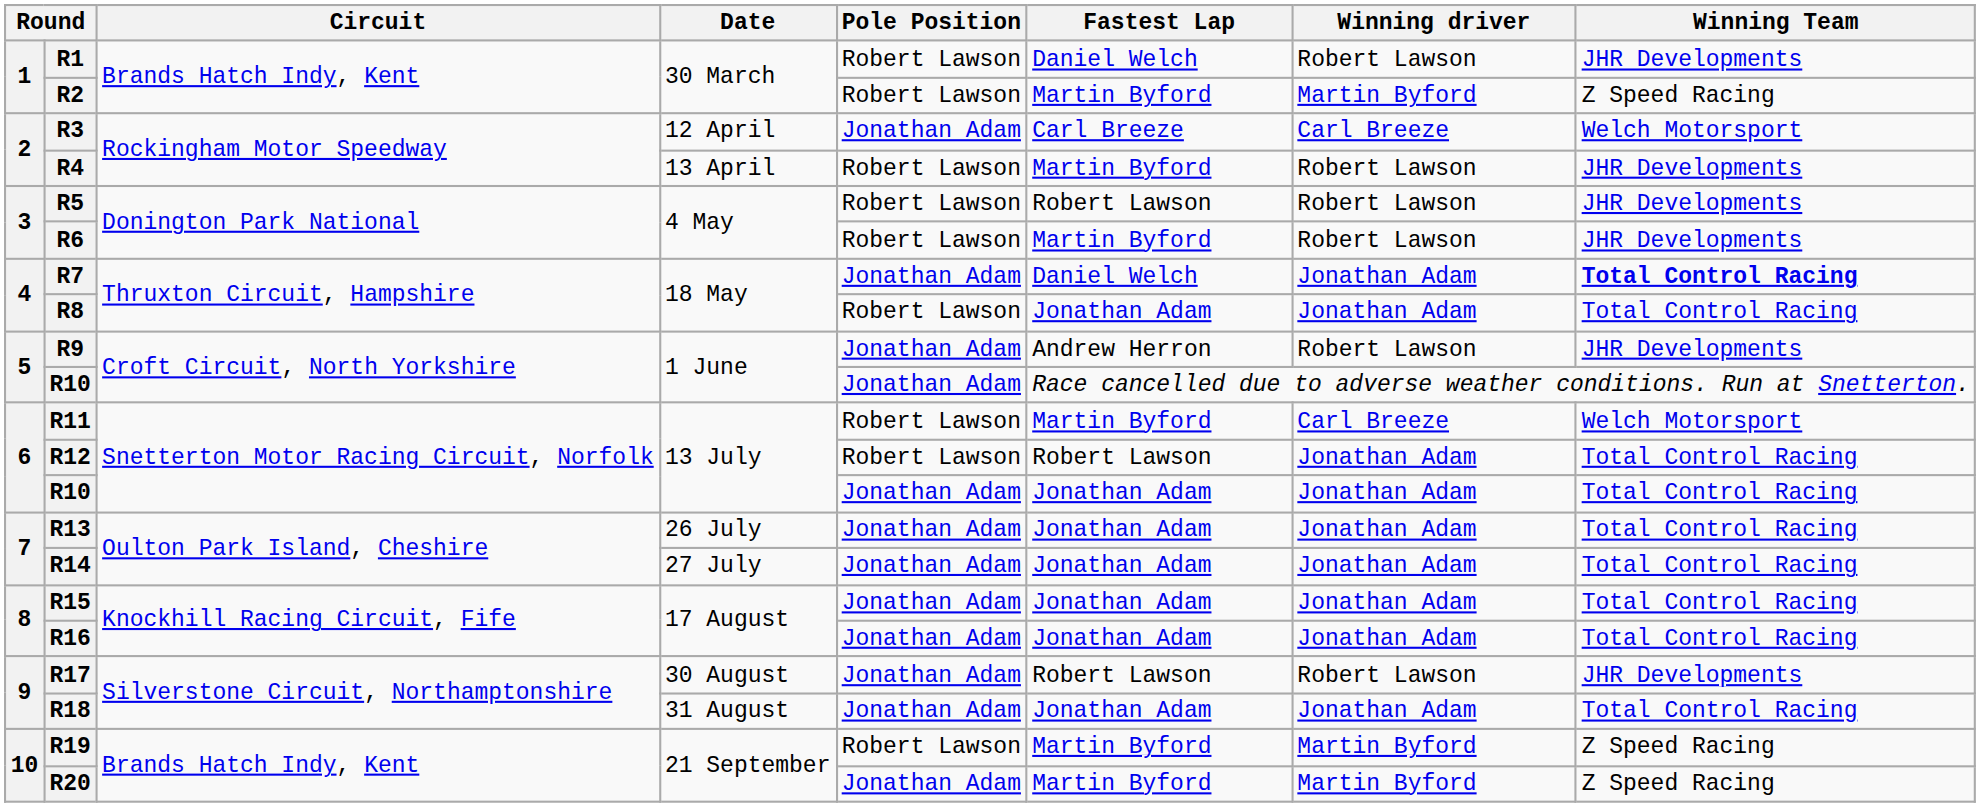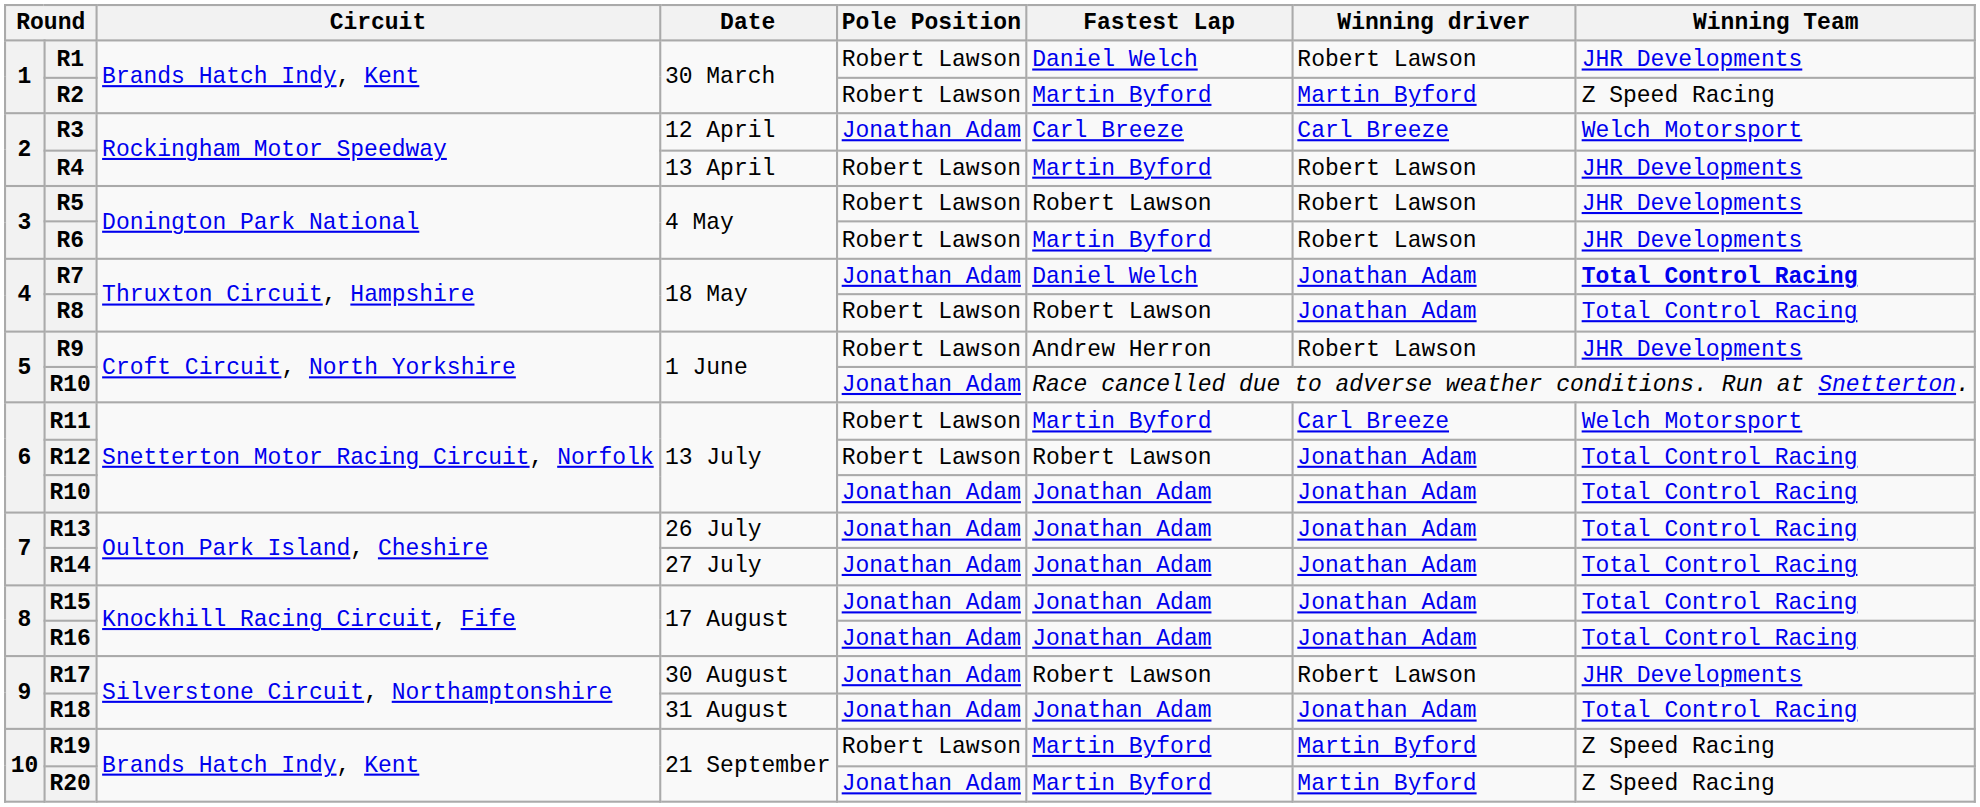R8 | Fastest Lap: Jonathan Adam -> Robert Lawson
R9 | Pole Position: Jonathan Adam -> Robert Lawson
